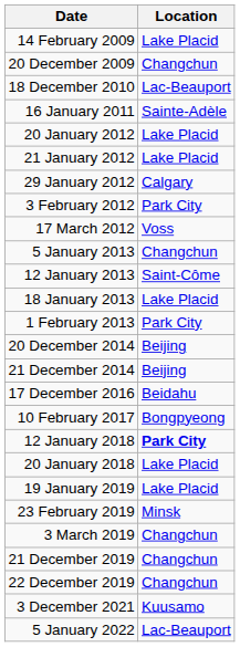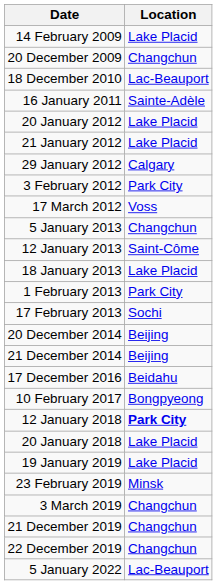+ row: 17 February 2013 | Sochi
- row: 3 December 2021 | Kuusamo
